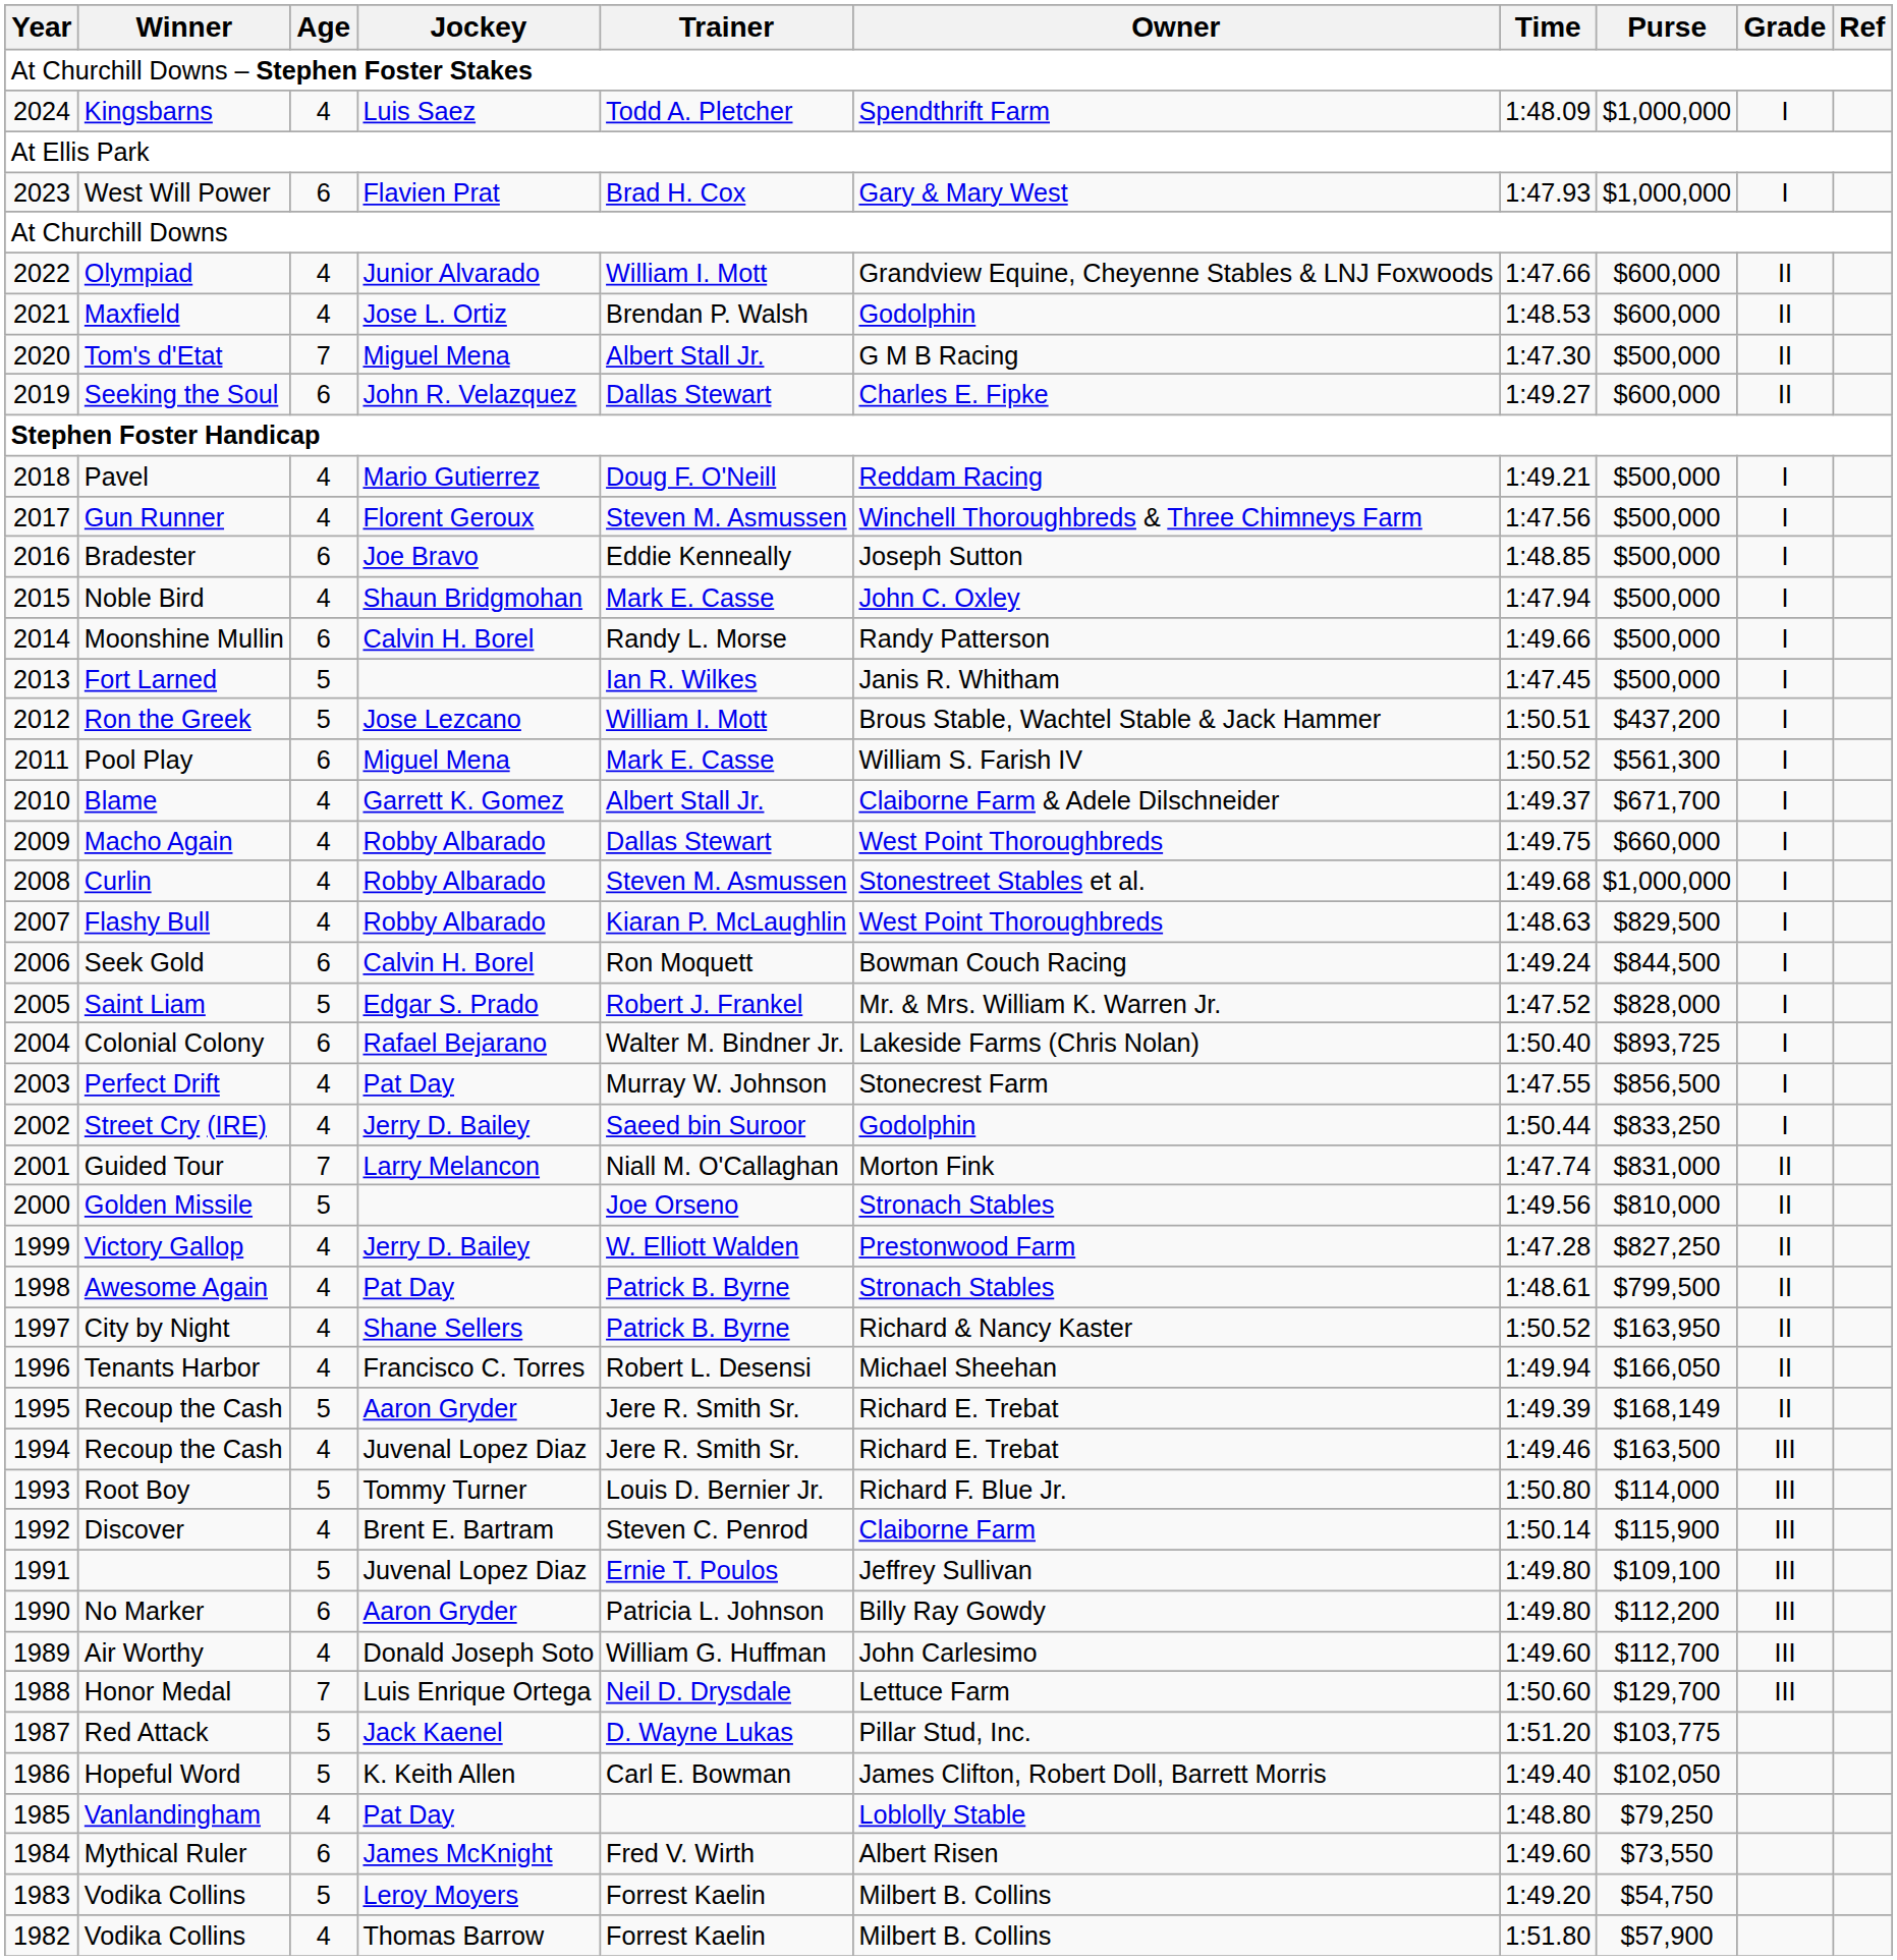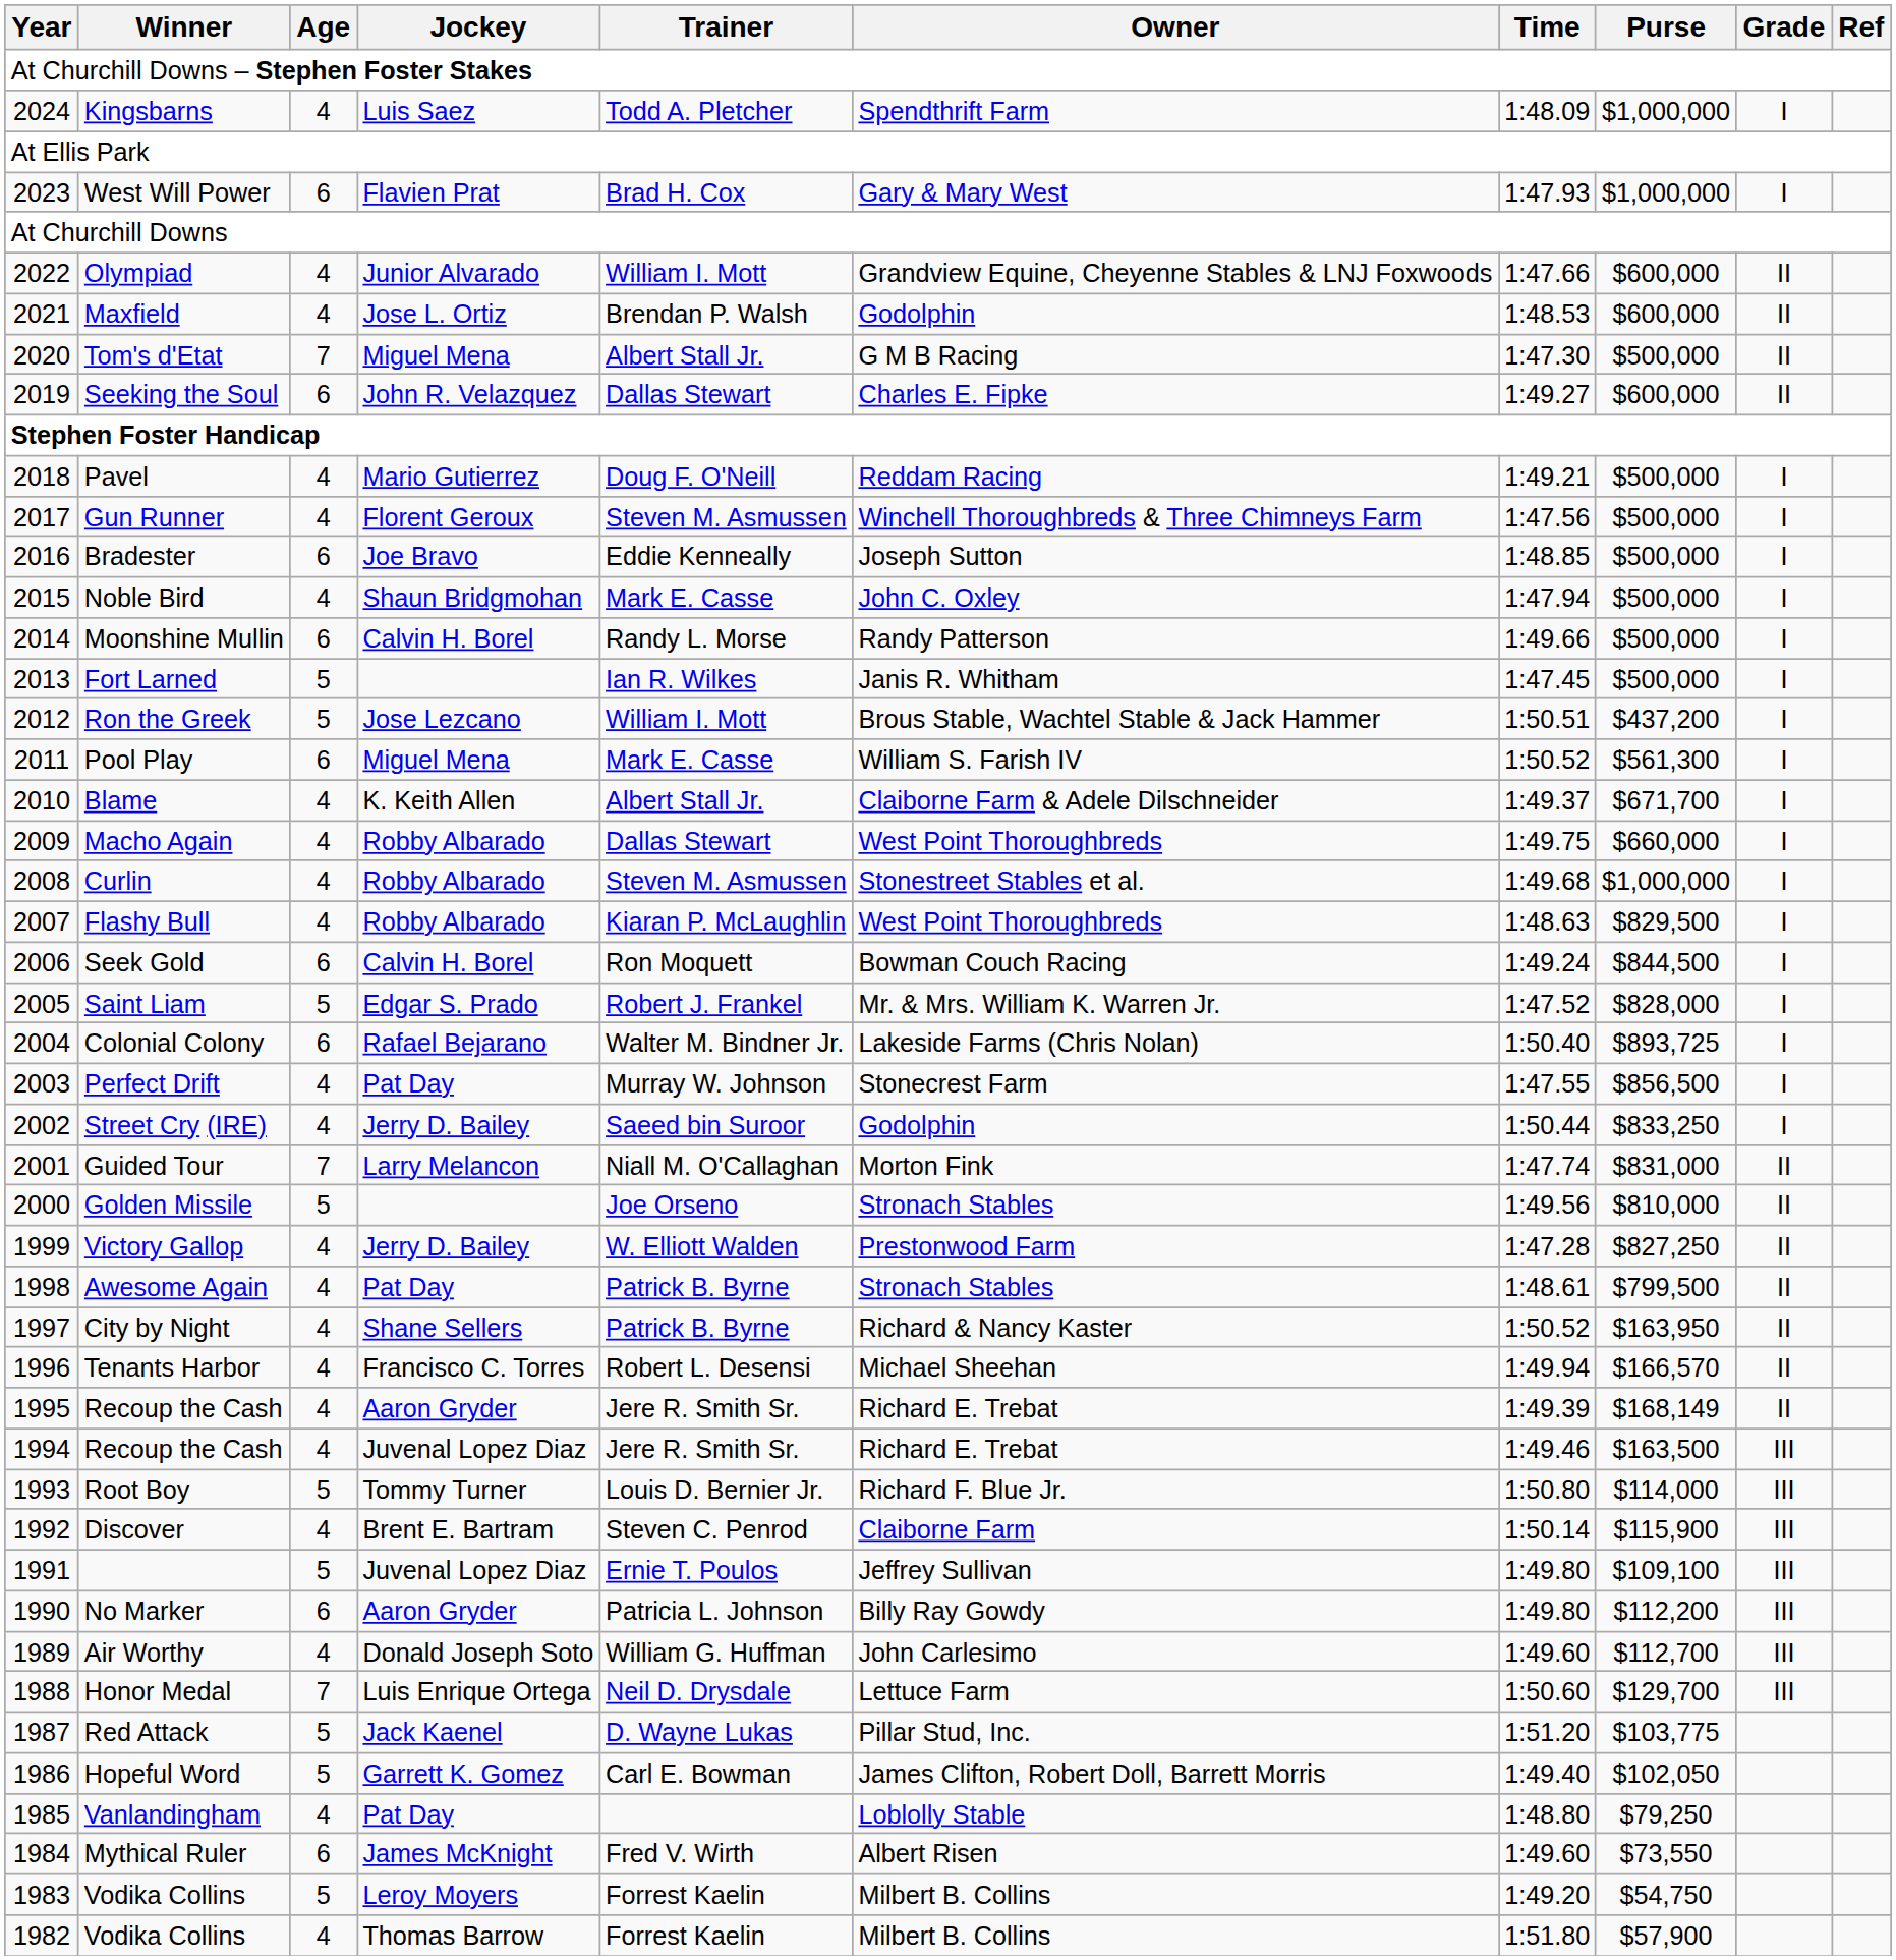Blame | Jockey: Garrett K. Gomez -> K. Keith Allen
Tenants Harbor | Purse: $166,050 -> $166,570
1995 / Recoup the Cash | Age: 5 -> 4
Hopeful Word | Jockey: K. Keith Allen -> Garrett K. Gomez
